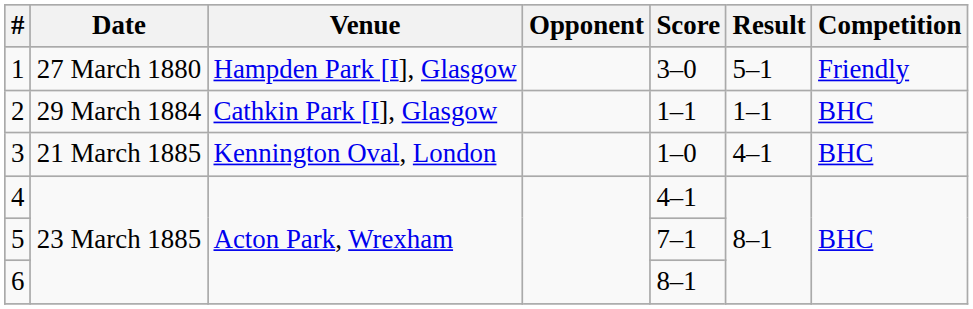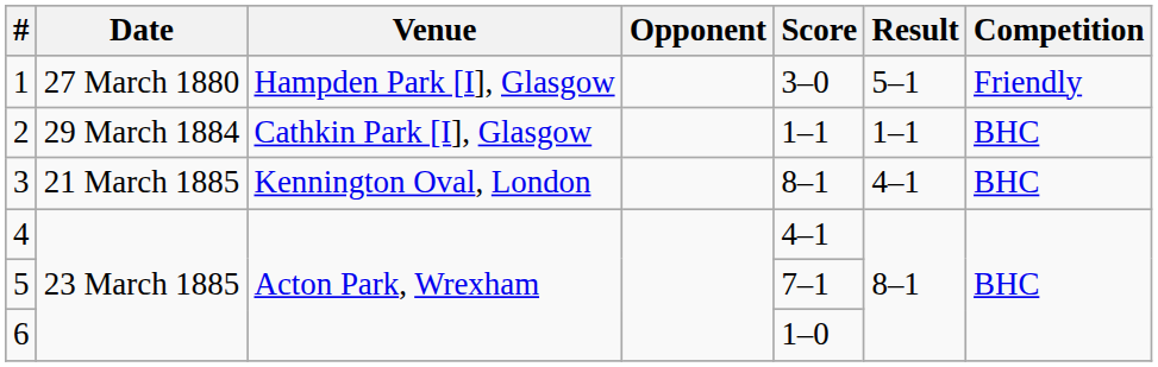3 | Score: 1–0 -> 8–1
6 | Score: 8–1 -> 1–0
